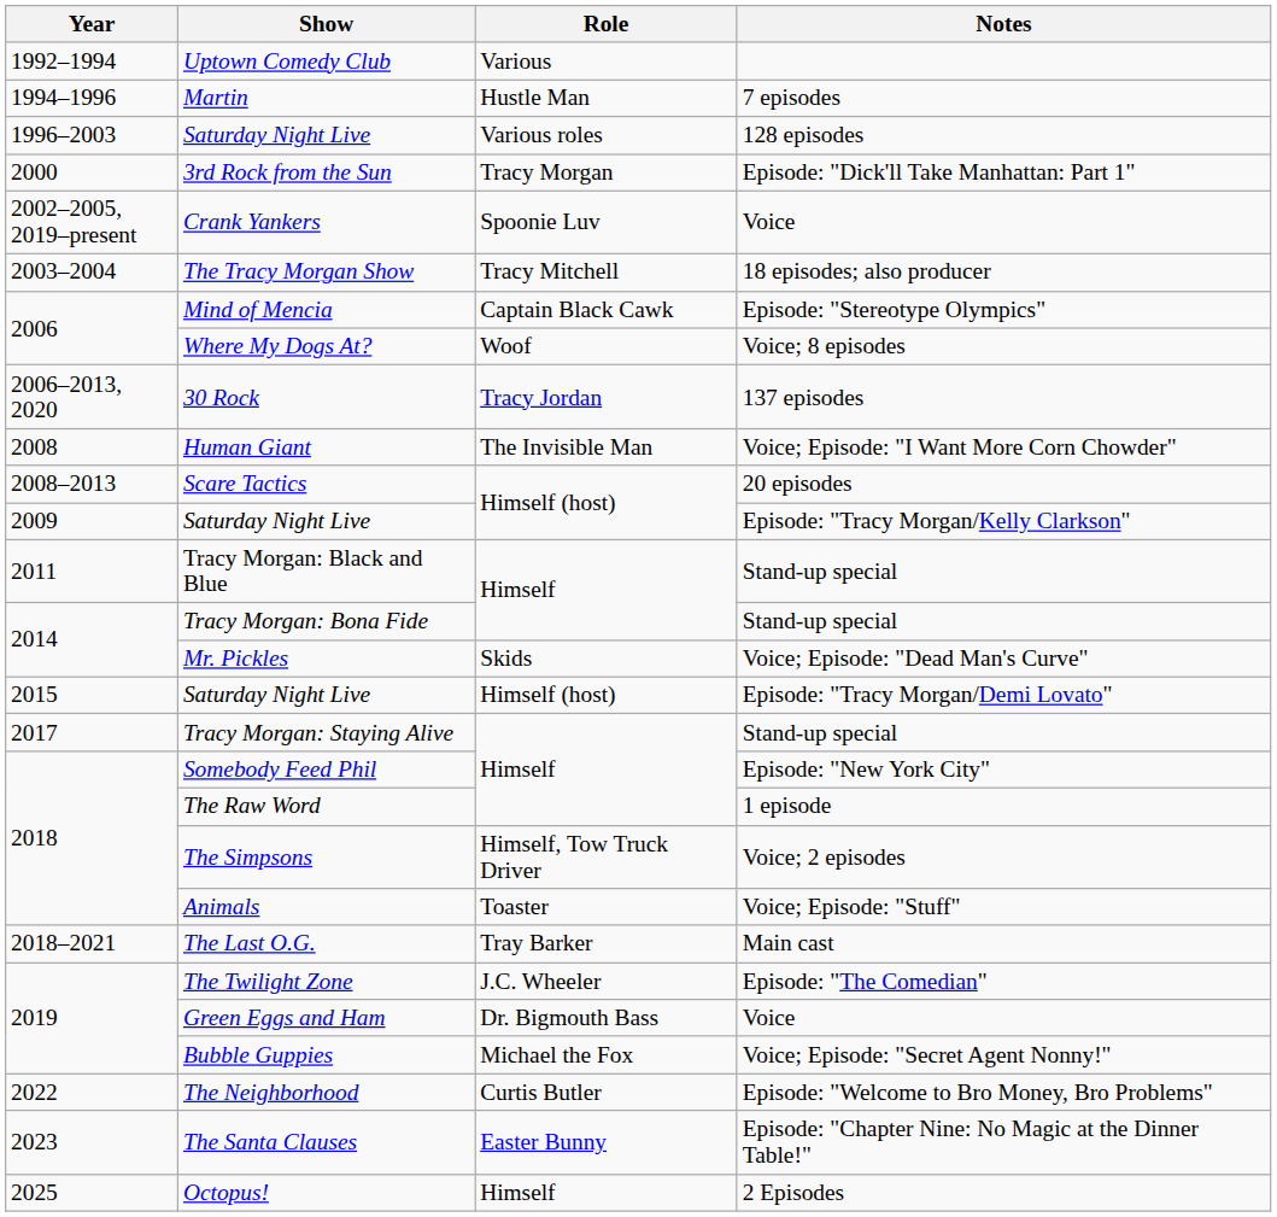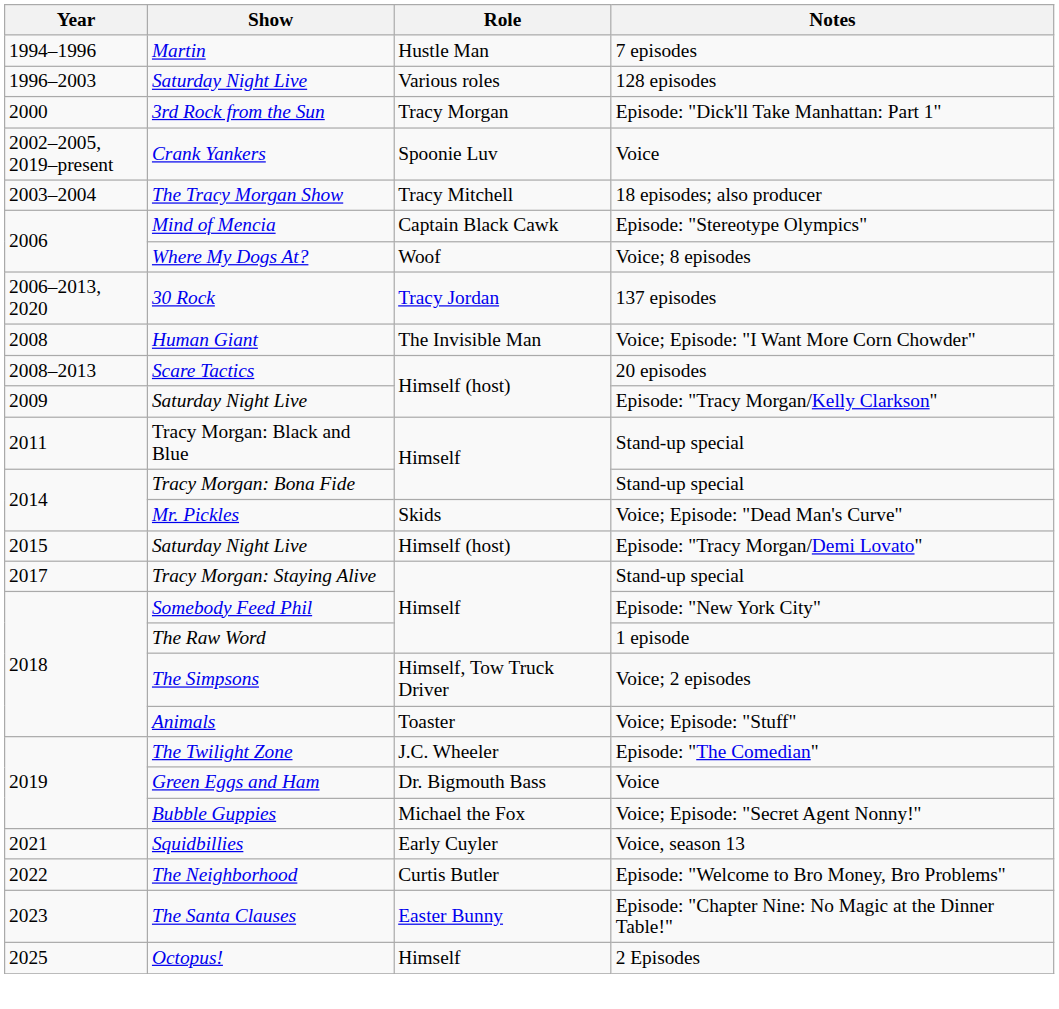- row: 1992–1994 | Uptown Comedy Club | Various
- row: 2018–2021 | The Last O.G. | Tray Barker | Main cast
+ row: 2021 | Squidbillies | Early Cuyler | Voice, season 13
